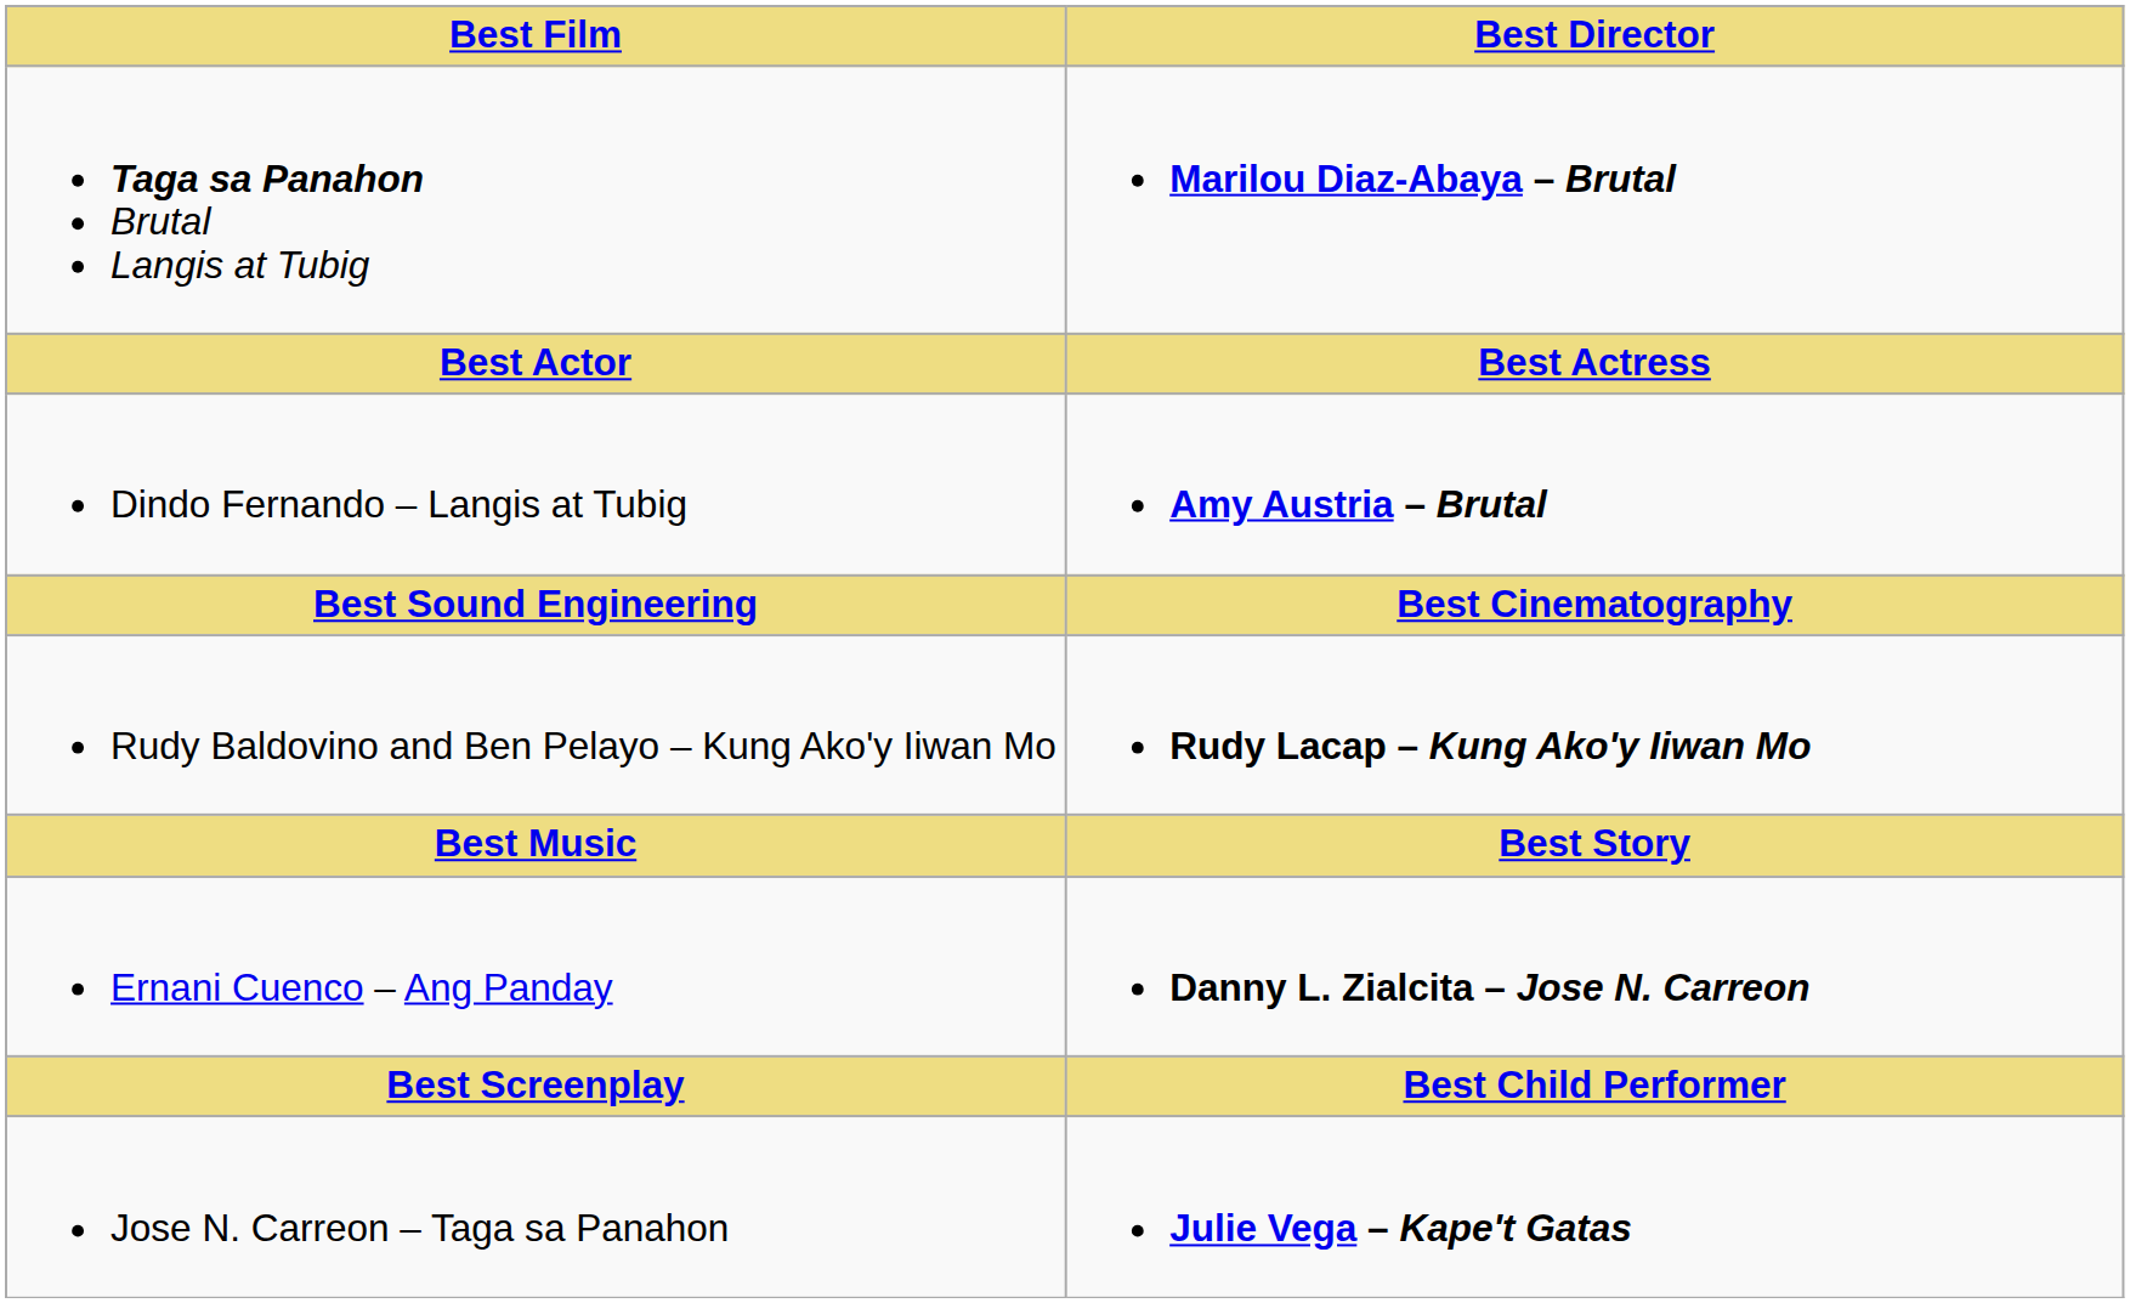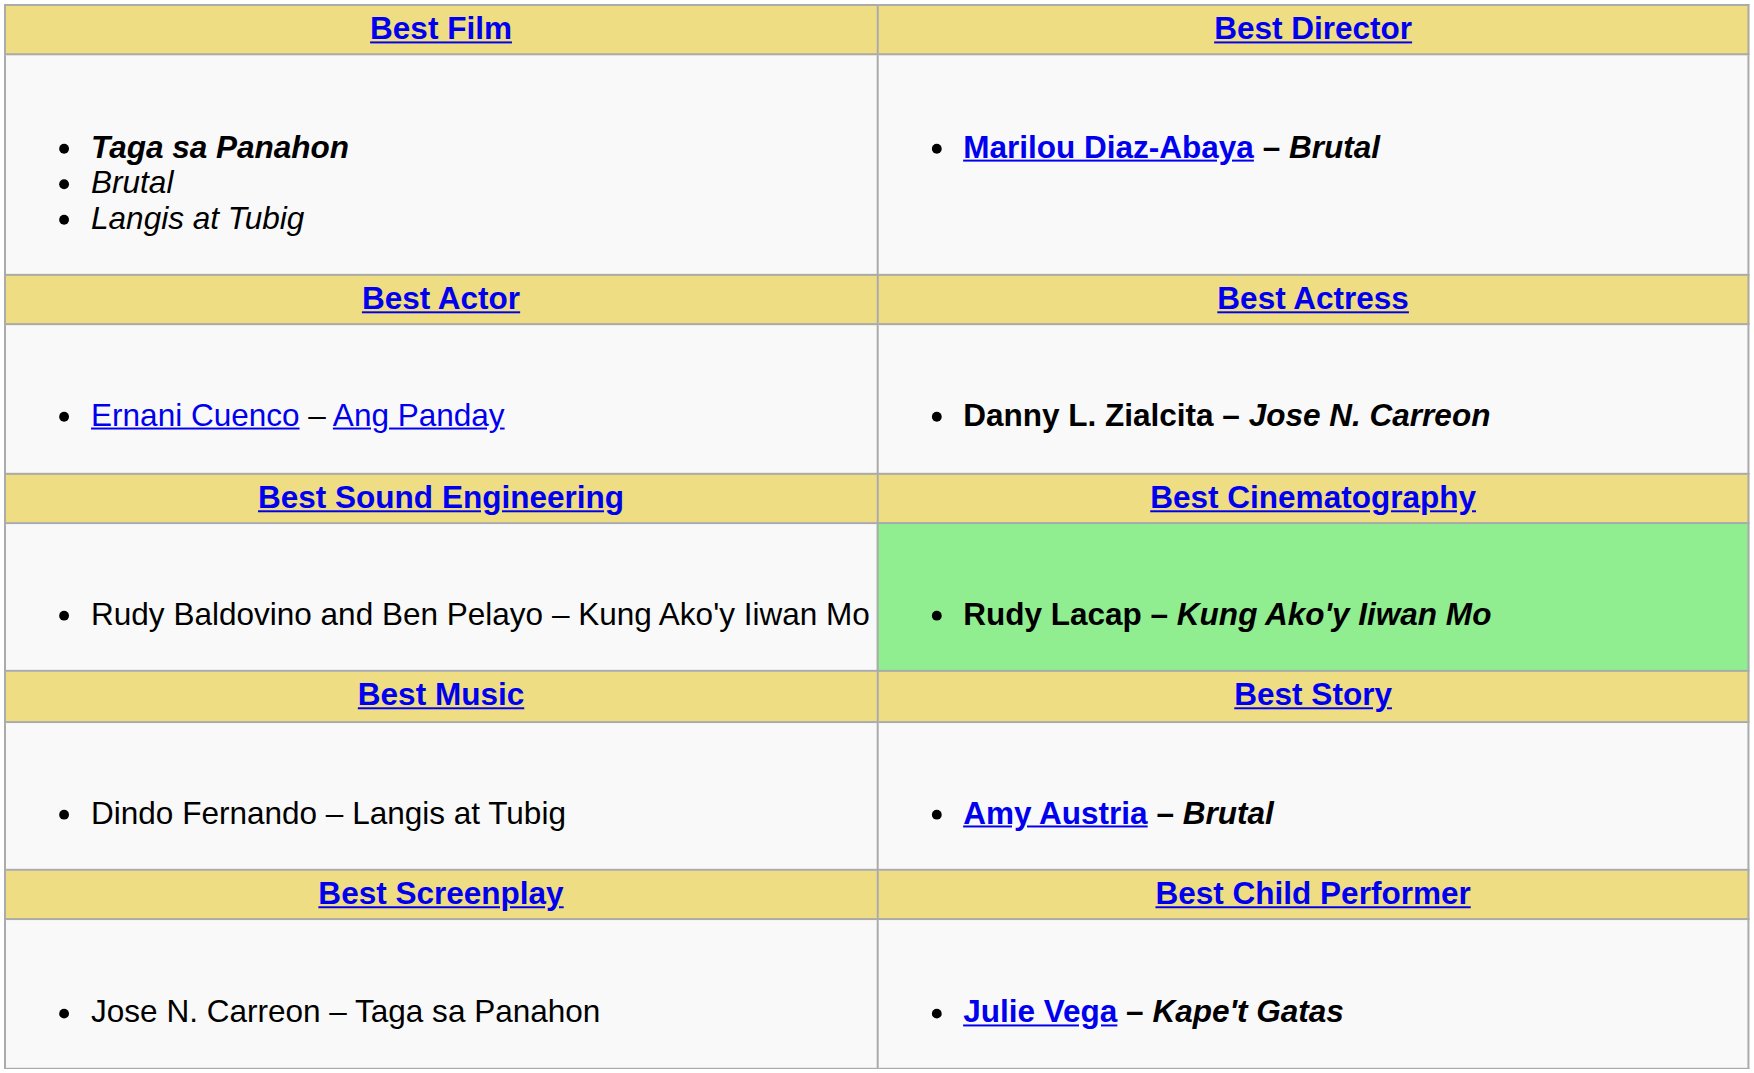rows swapped: Dindo Fernando – Langis at Tubig <-> Ernani Cuenco – Ang Panday
Rudy Baldovino and Ben Pelayo – Kung Ako'y Iiwan Mo | Best Director: no background -> lightgreen background
